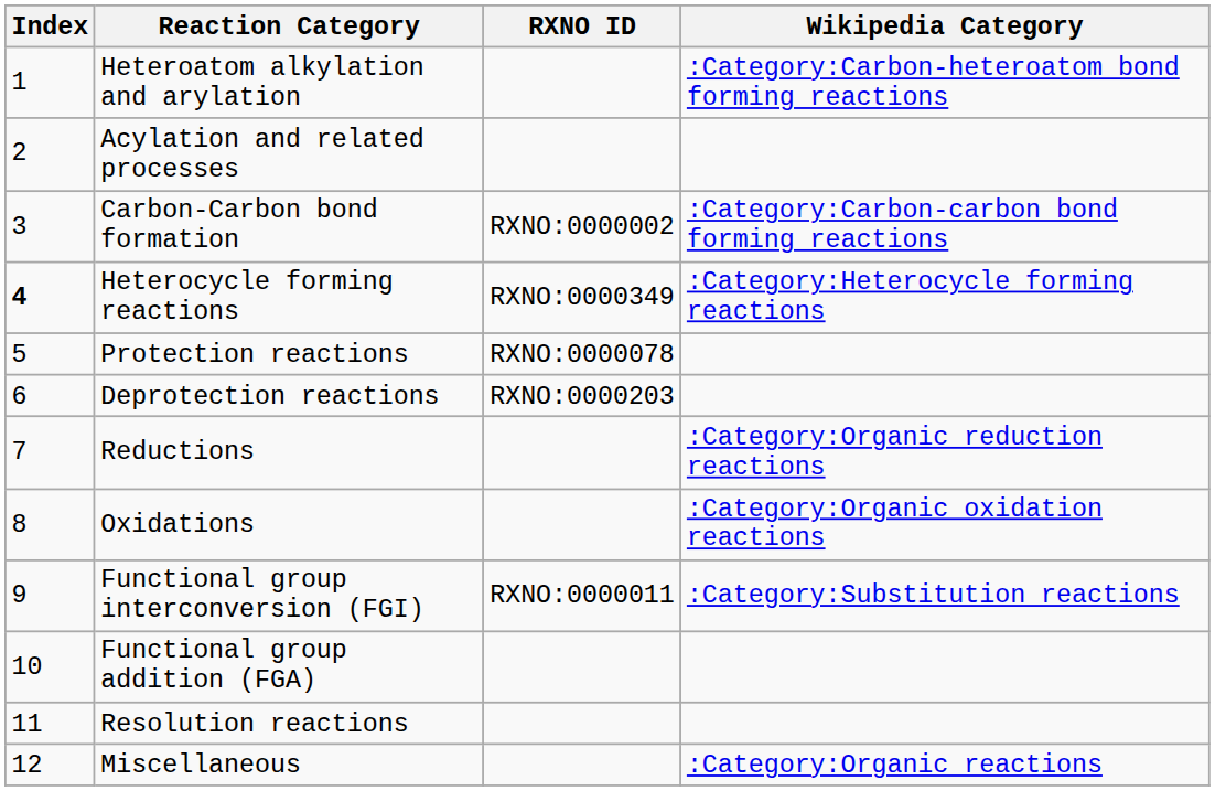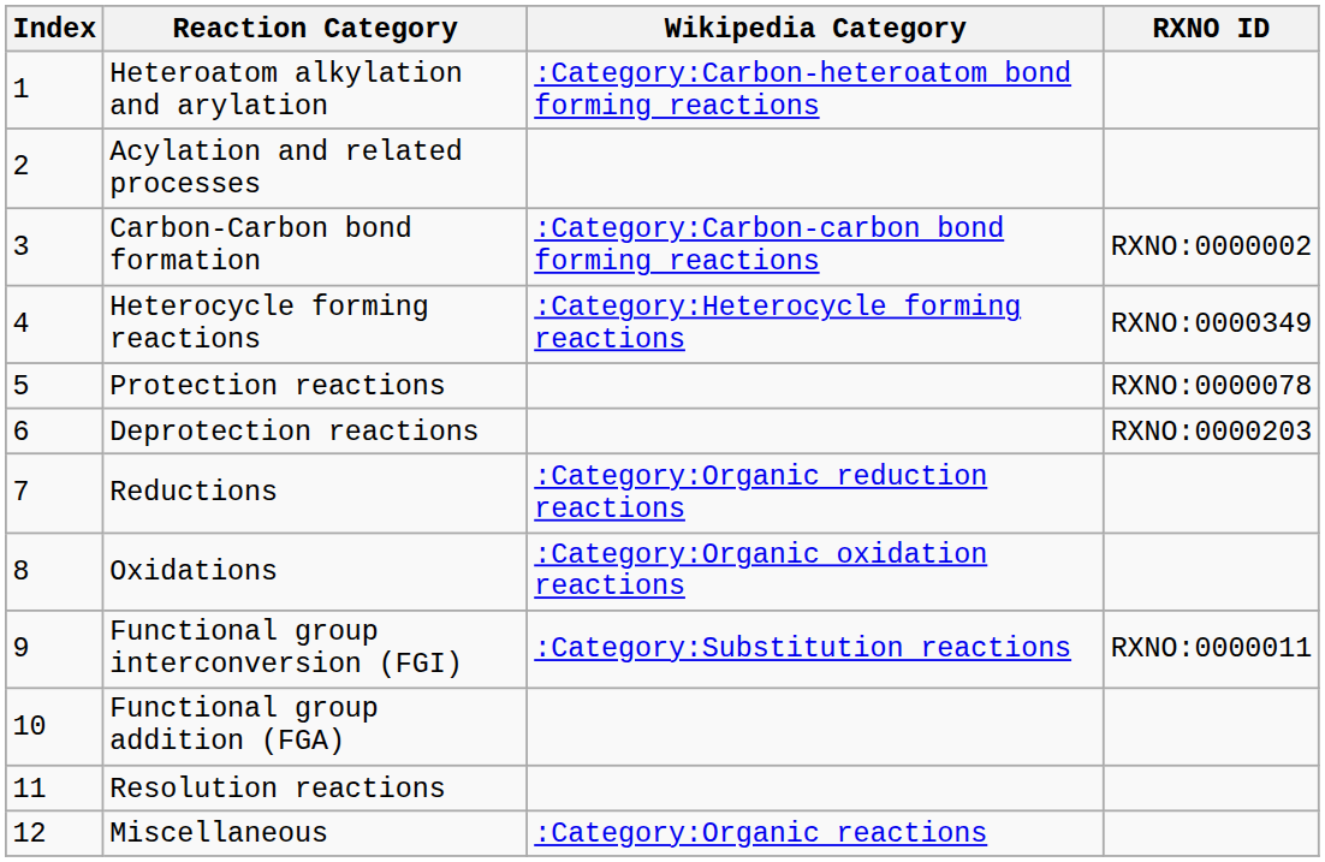columns swapped: RXNO ID <-> Wikipedia Category
Heterocycle forming reactions | Index: bold -> normal
